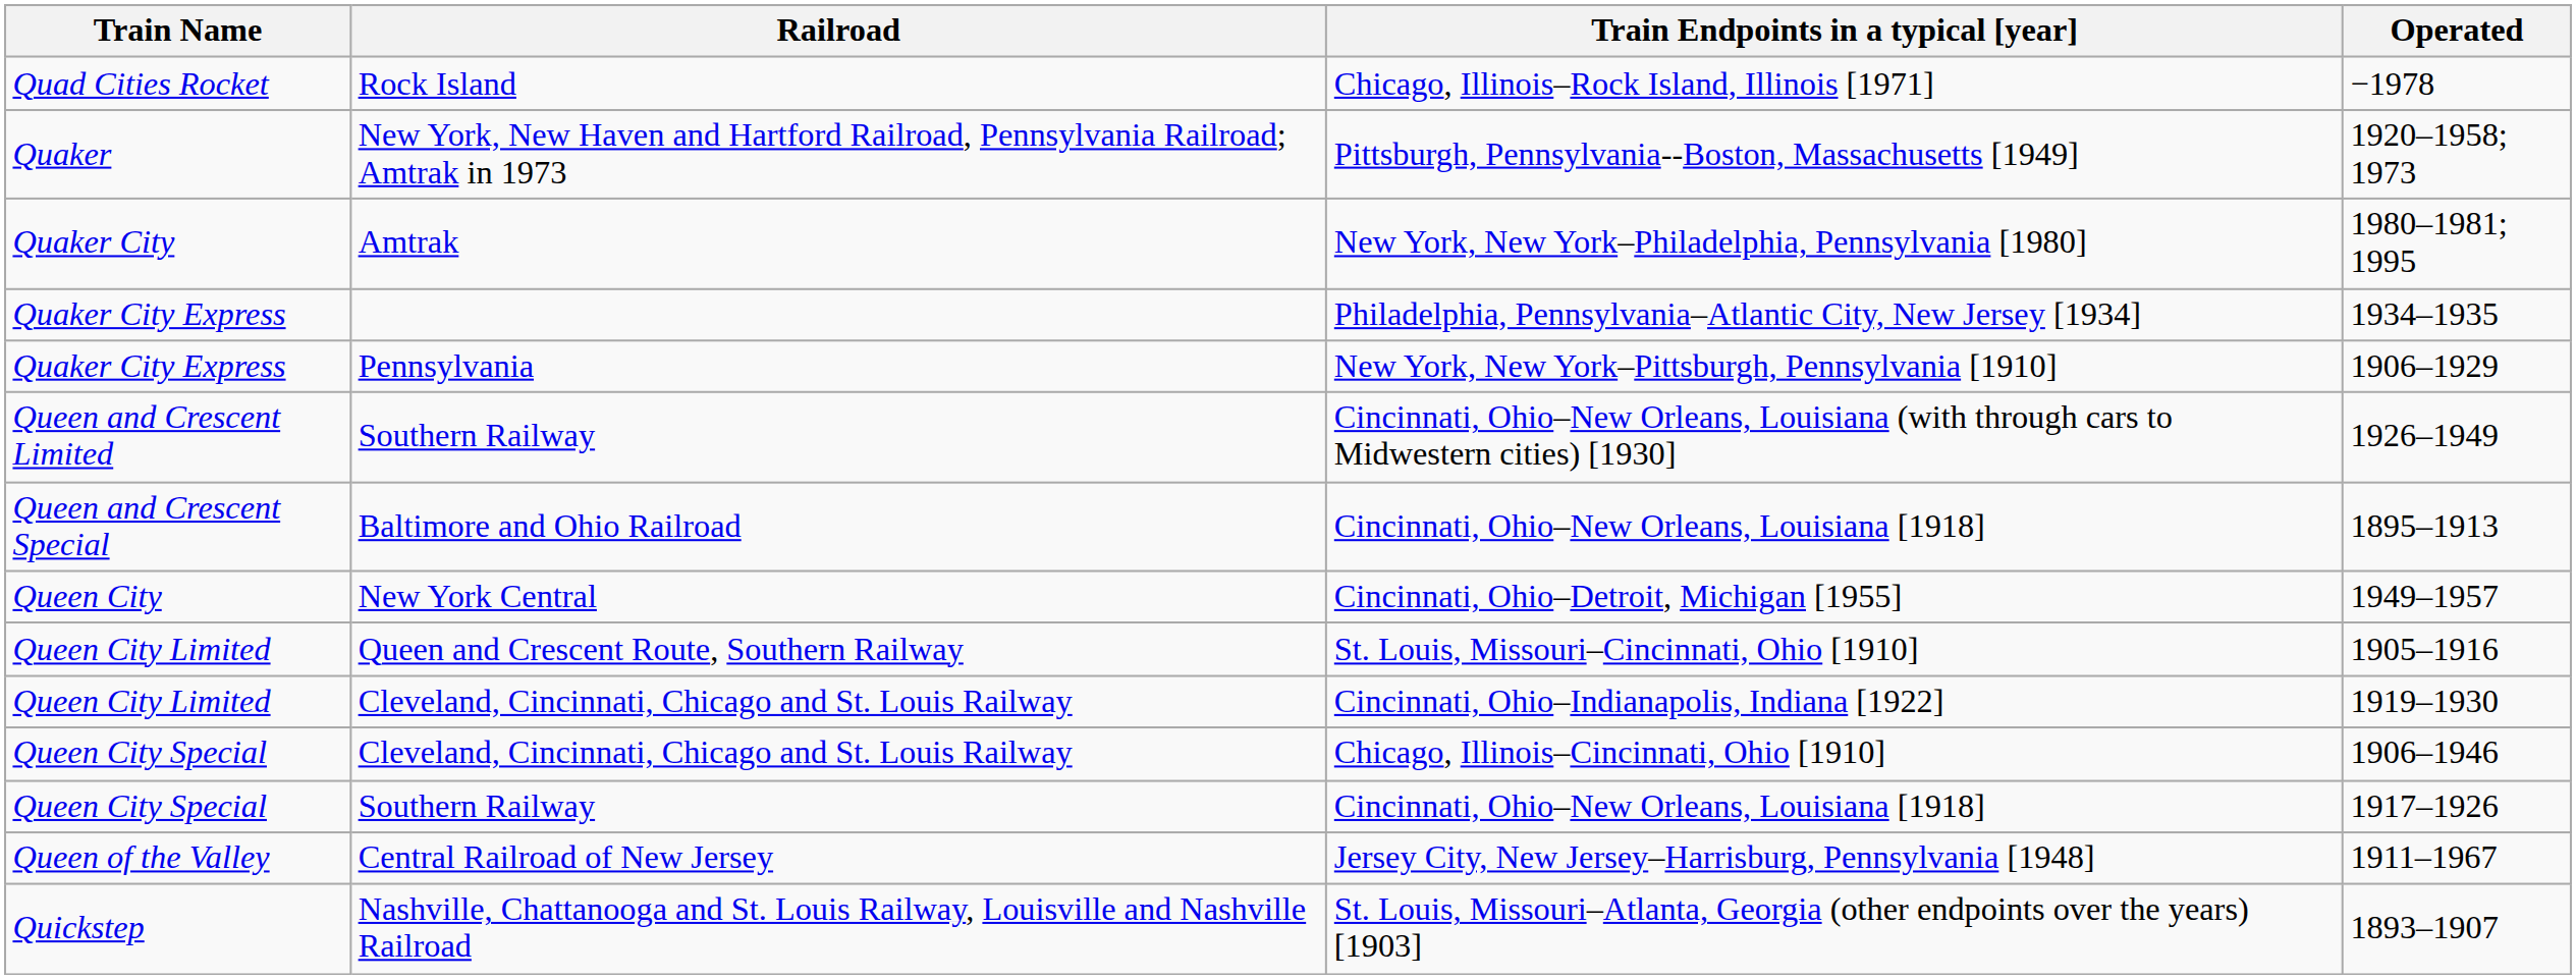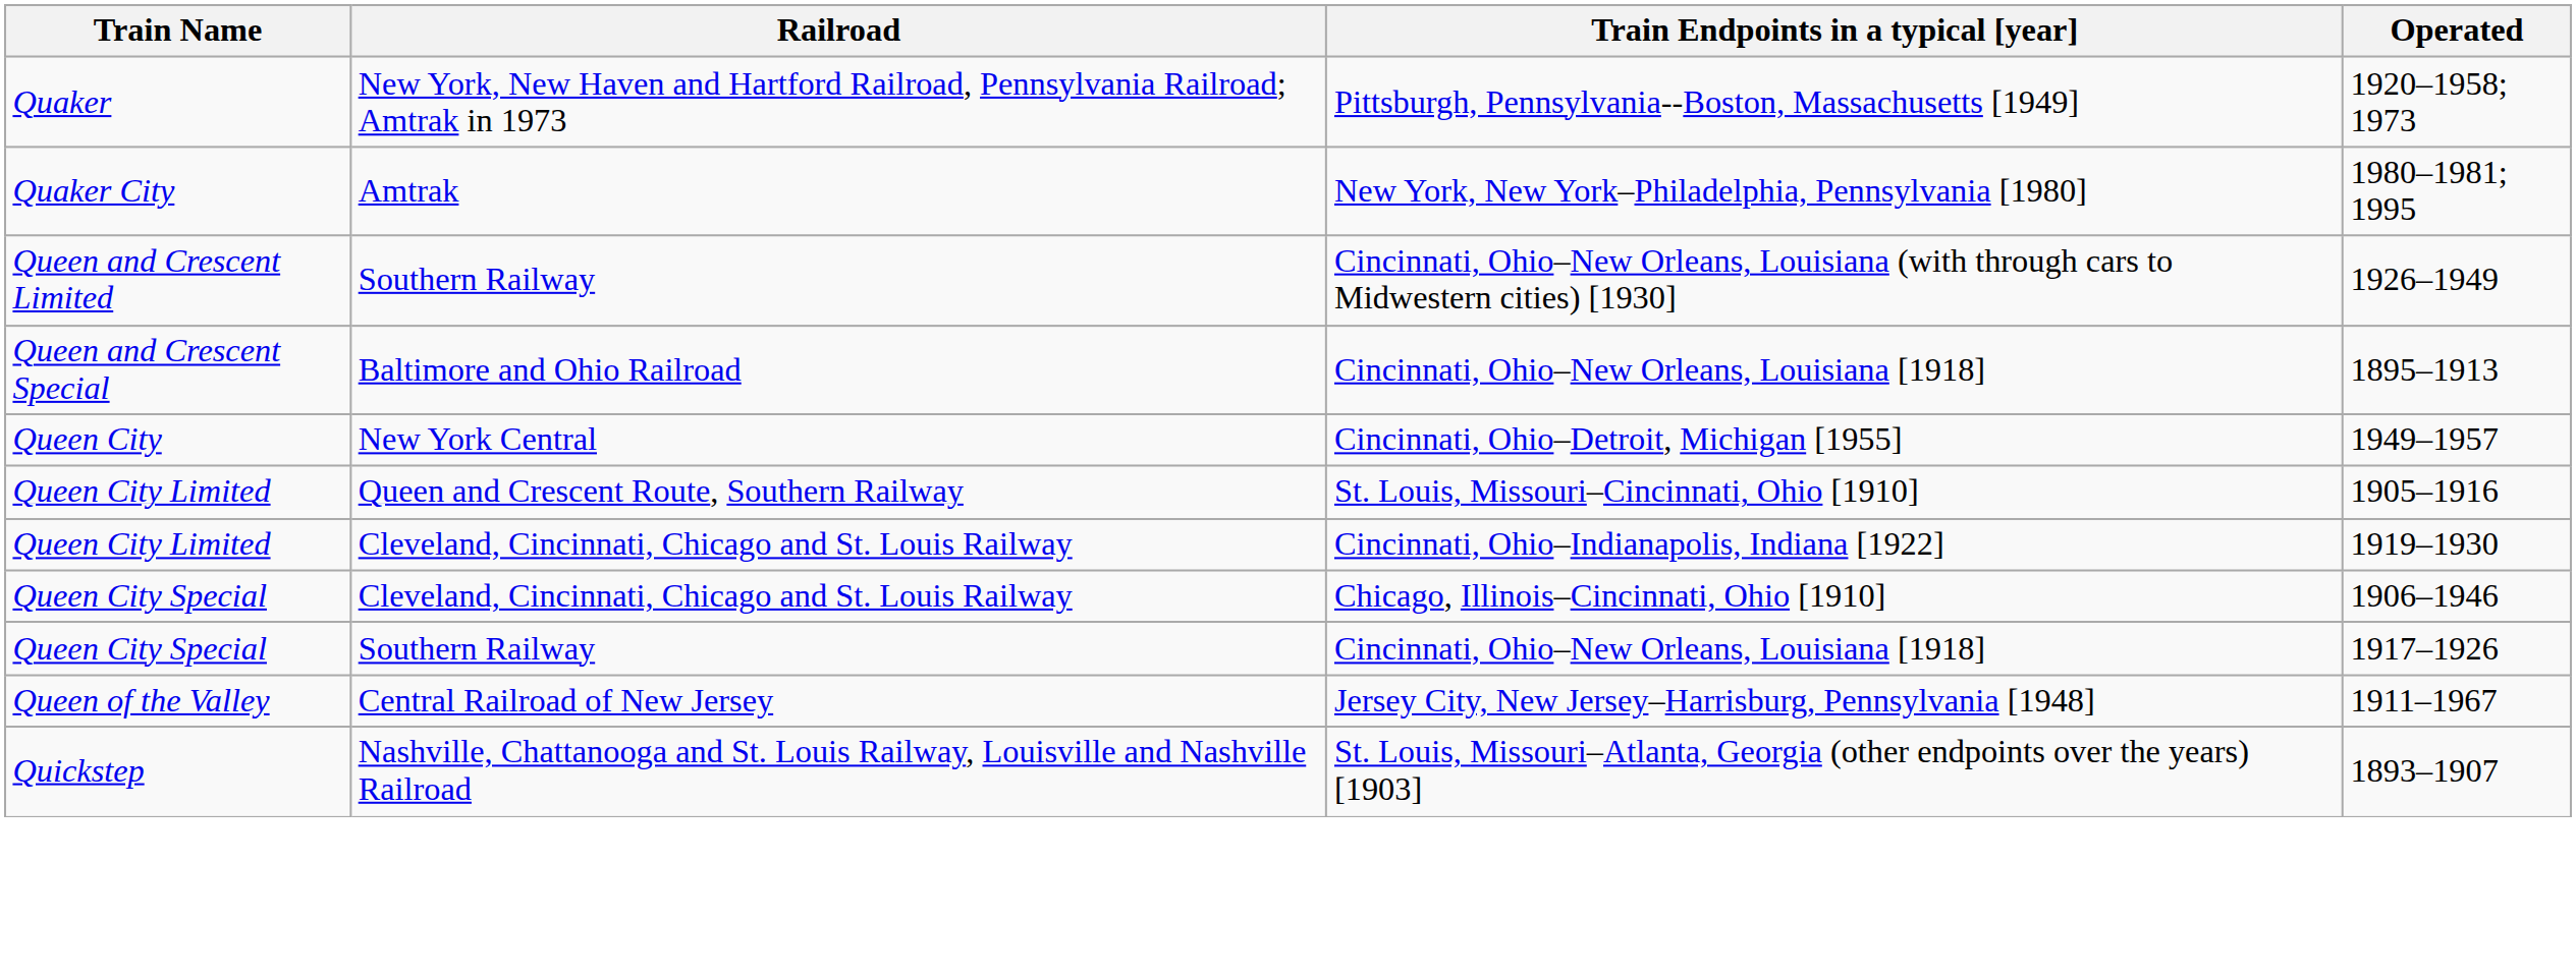- row: Quad Cities Rocket | Rock Island | Chicago, Illinois–Rock Island, Illinois [1971] | −1978
- row: Quaker City Express | Philadelphia, Pennsylvania–Atlantic City, New Jersey [1934] | 1934–1935
- row: Quaker City Express | Pennsylvania | New York, New York–Pittsburgh, Pennsylvania [1910] | 1906–1929
